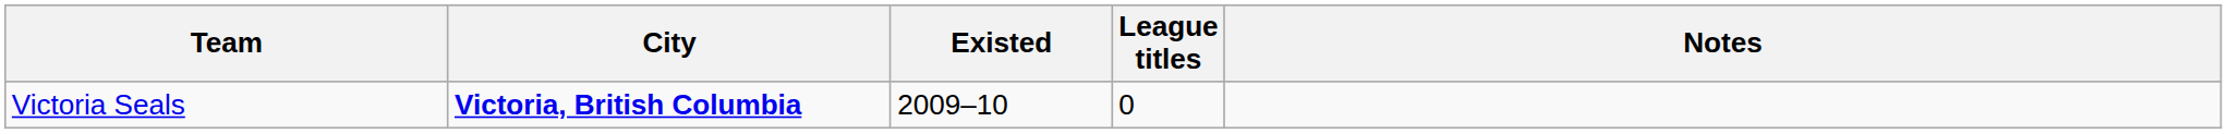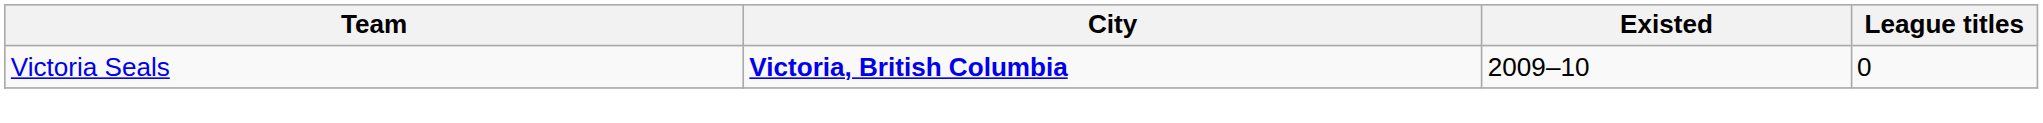- column: Notes
